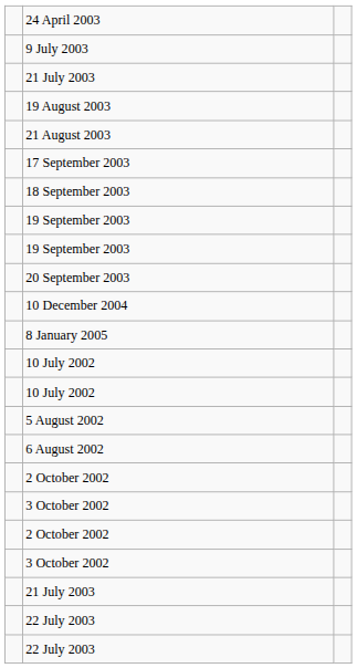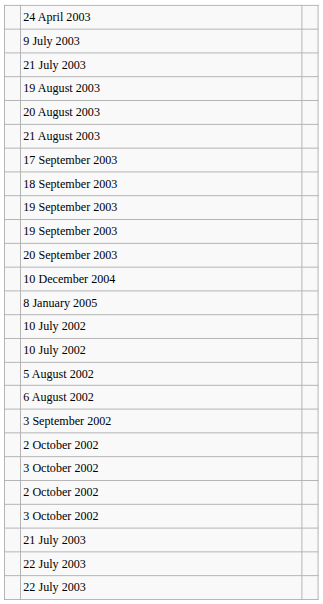+ row: 20 August 2003
+ row: 3 September 2002
